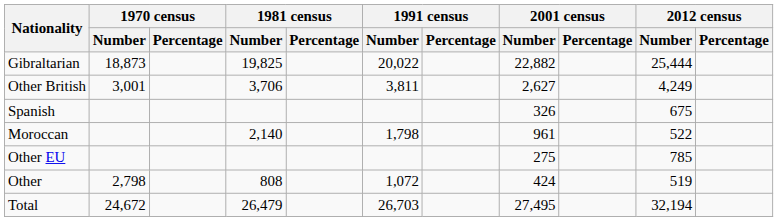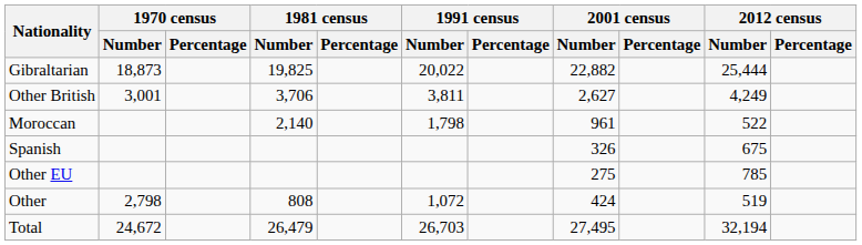rows swapped: Moroccan <-> Spanish
